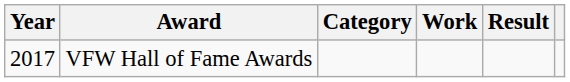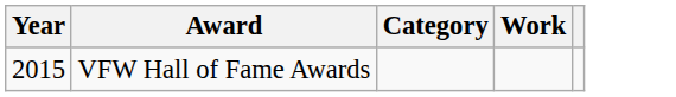- column: Result
VFW Hall of Fame Awards | Year: 2017 -> 2015
